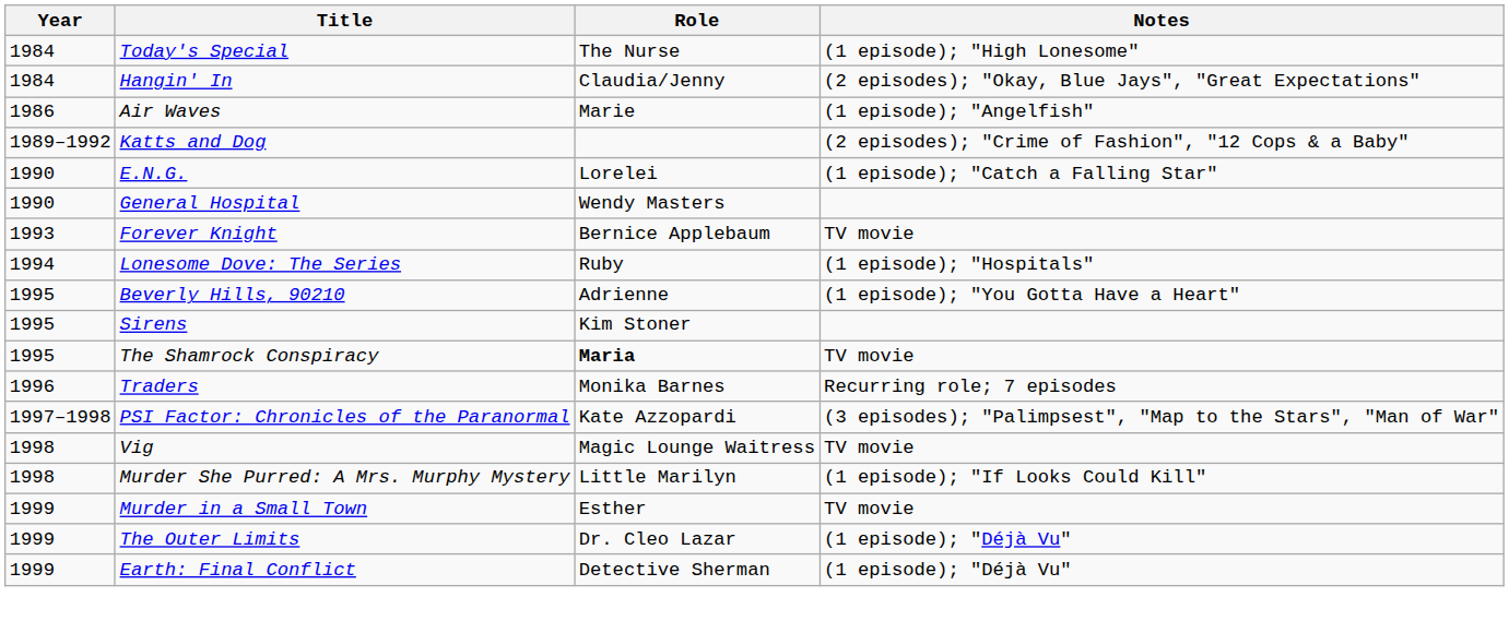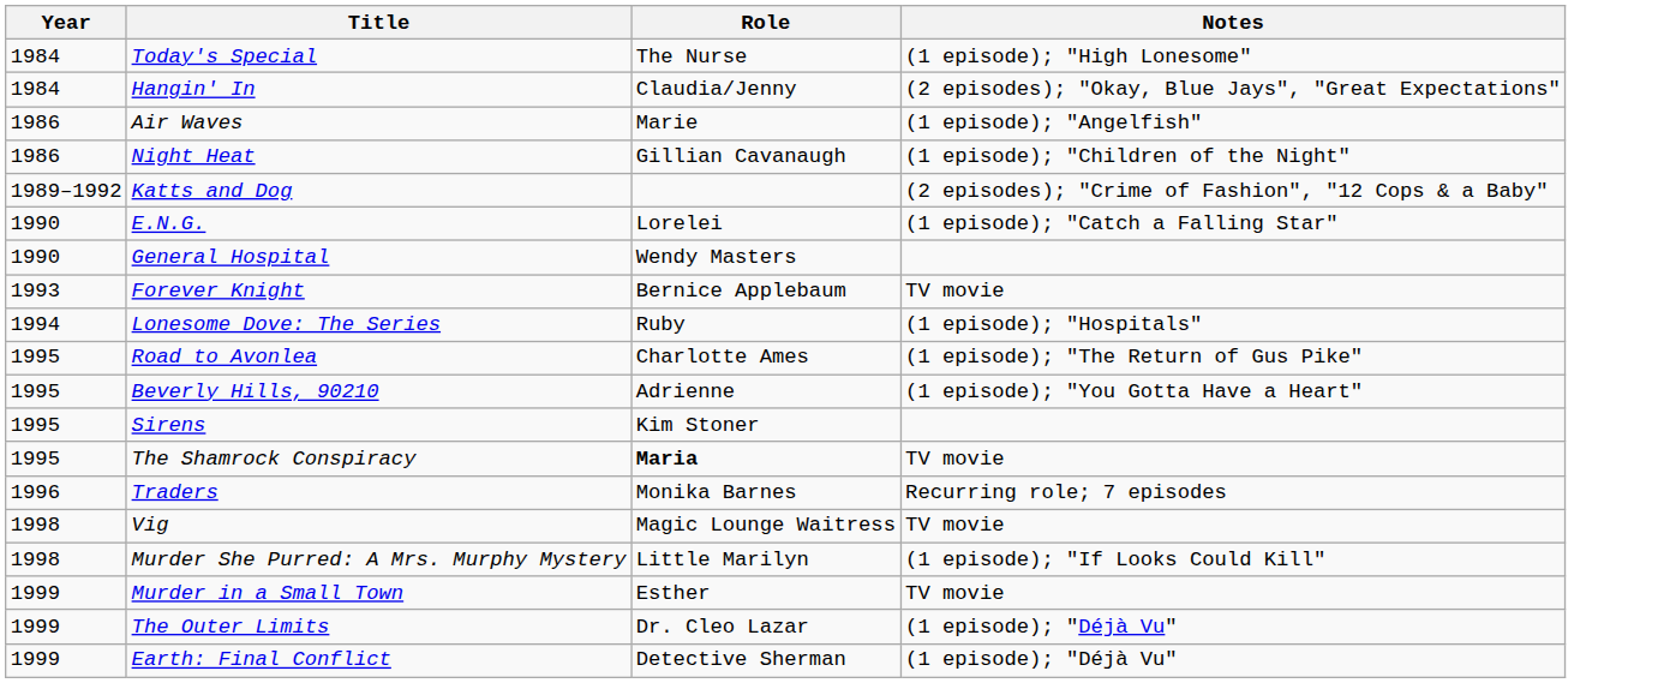+ row: 1986 | Night Heat | Gillian Cavanaugh | (1 episode); "Children of the Night"
+ row: 1995 | Road to Avonlea | Charlotte Ames | (1 episode); "The Return of Gus Pike"
- row: 1997–1998 | PSI Factor: Chronicles of the Paranormal | Kate Azzopardi | (3 episodes); "Palimpsest", "Map to the Stars", "Man of War"
